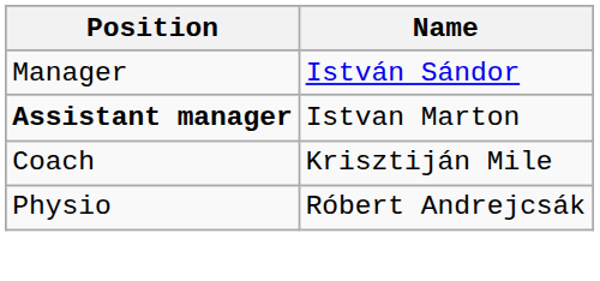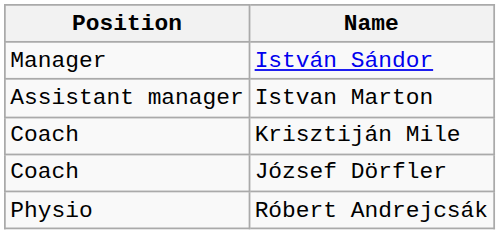Istvan Marton | Position: bold -> normal
+ row: Coach | József Dörfler
